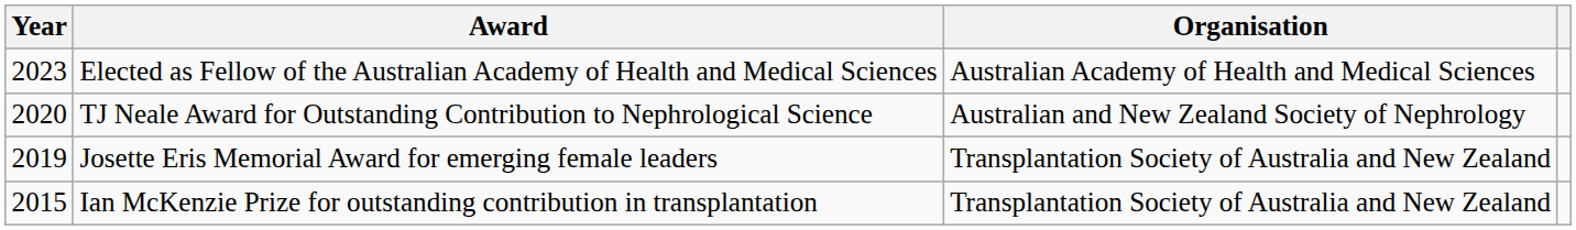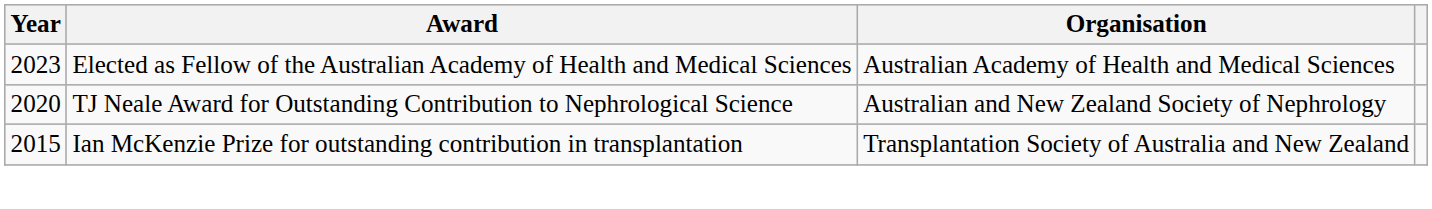- row: 2019 | Josette Eris Memorial Award for emerging female leaders | Transplantation Society of Australia and New Zealand
